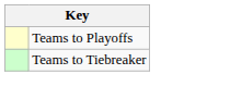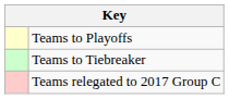+ row: Teams relegated to 2017 Group C
